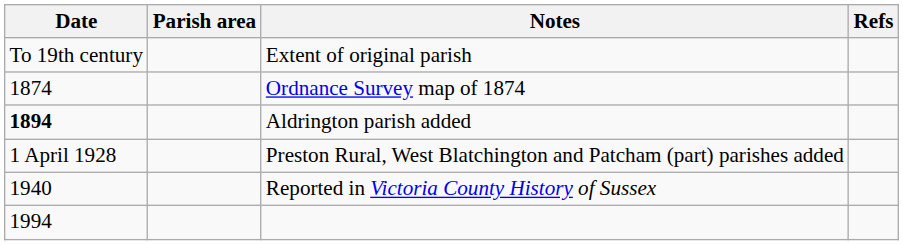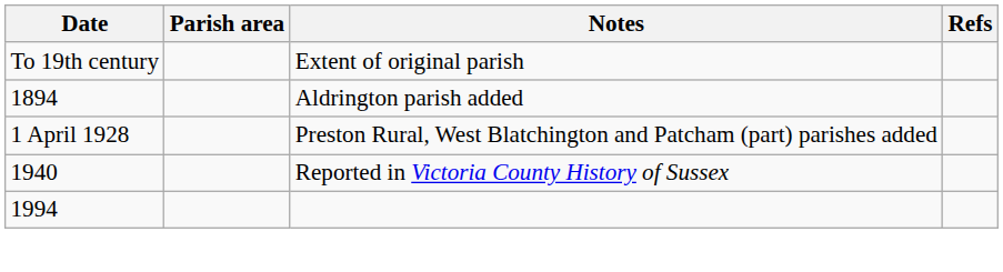- row: 1874 | Ordnance Survey map of 1874
Aldrington parish added | Date: bold -> normal
